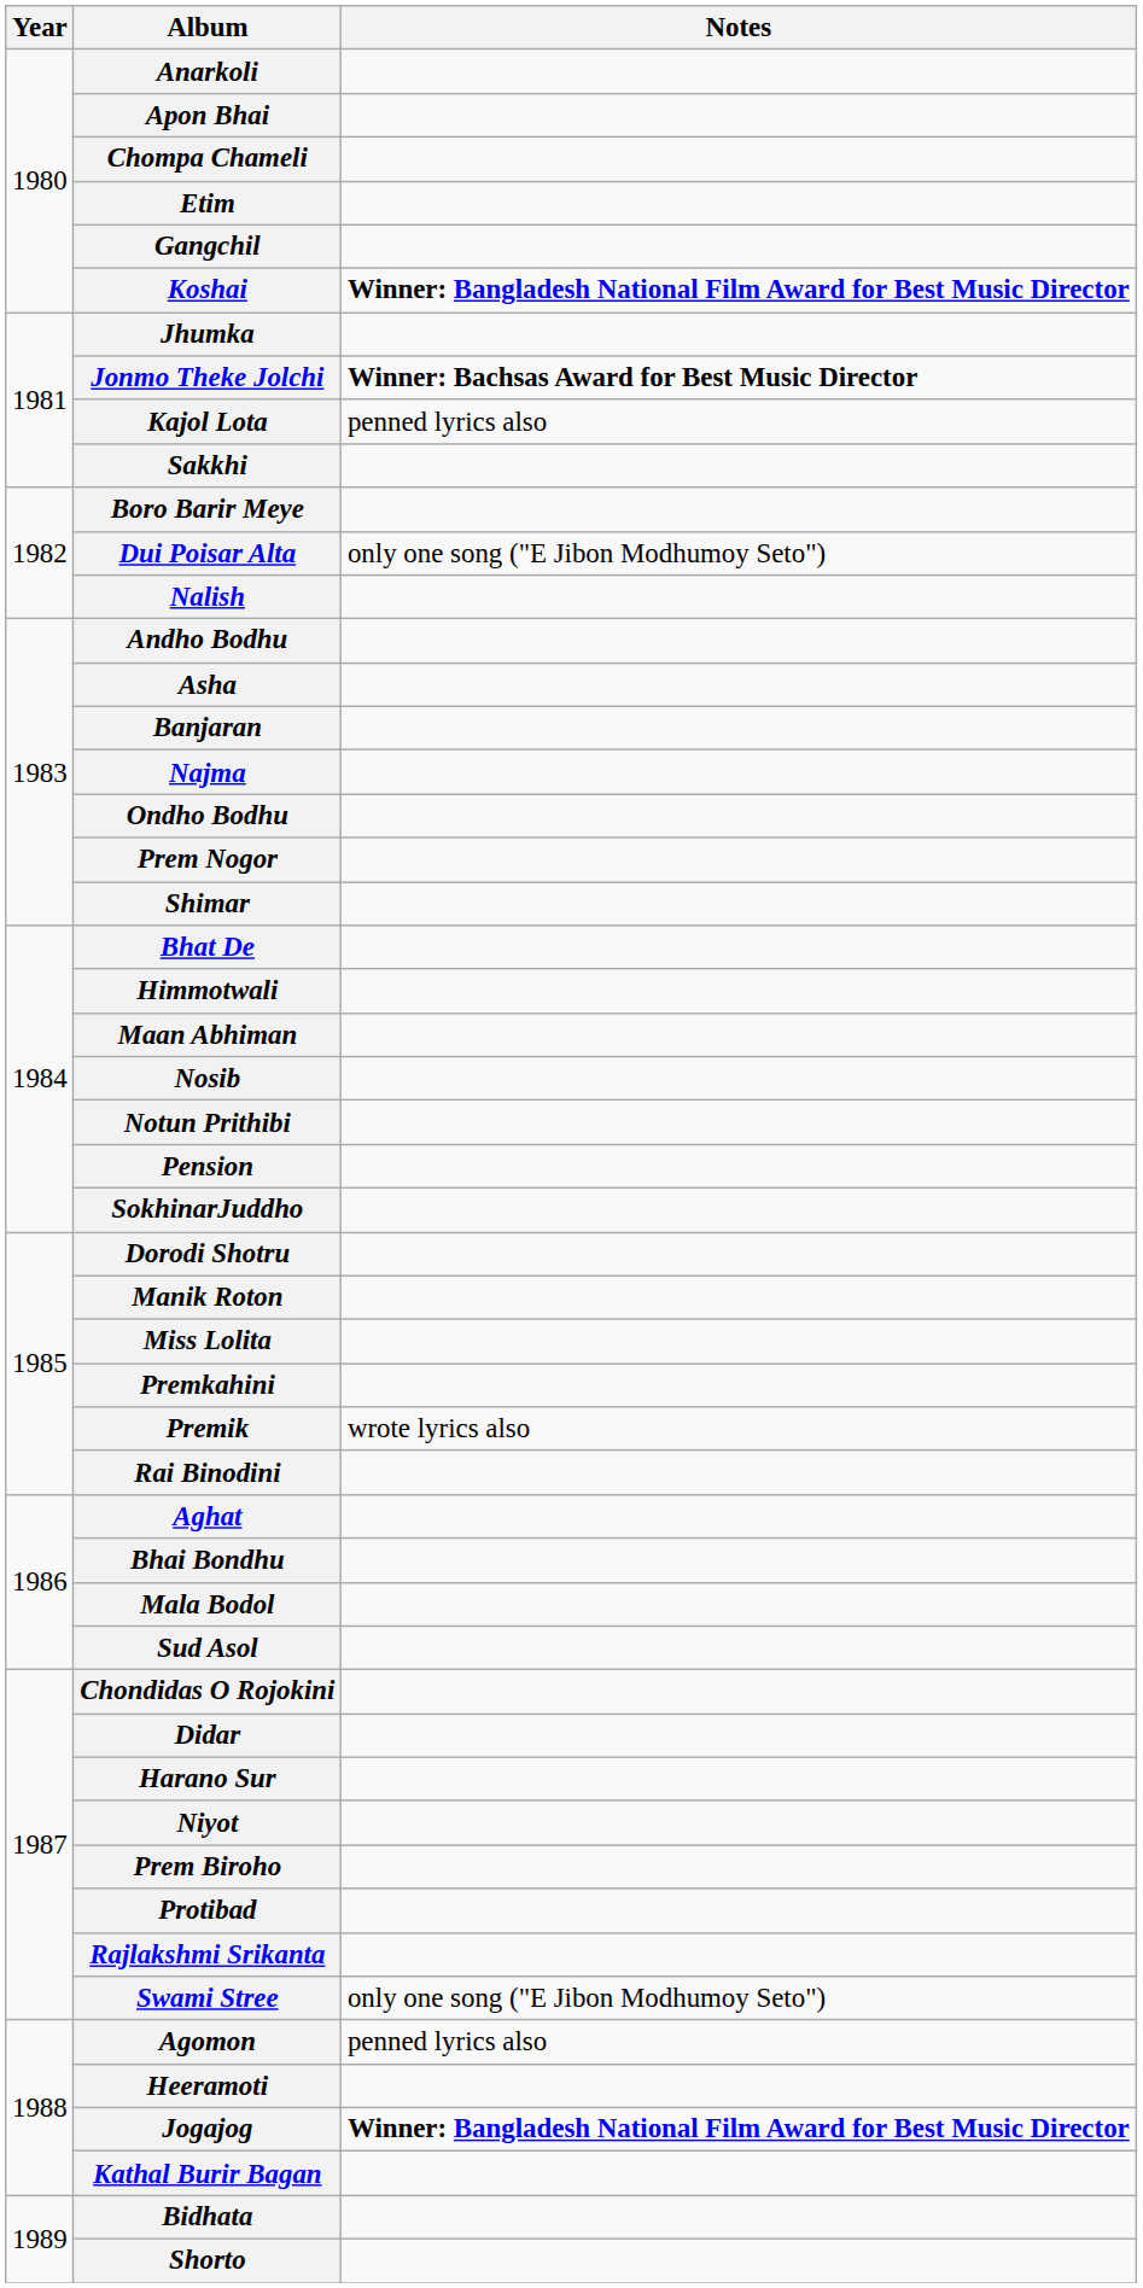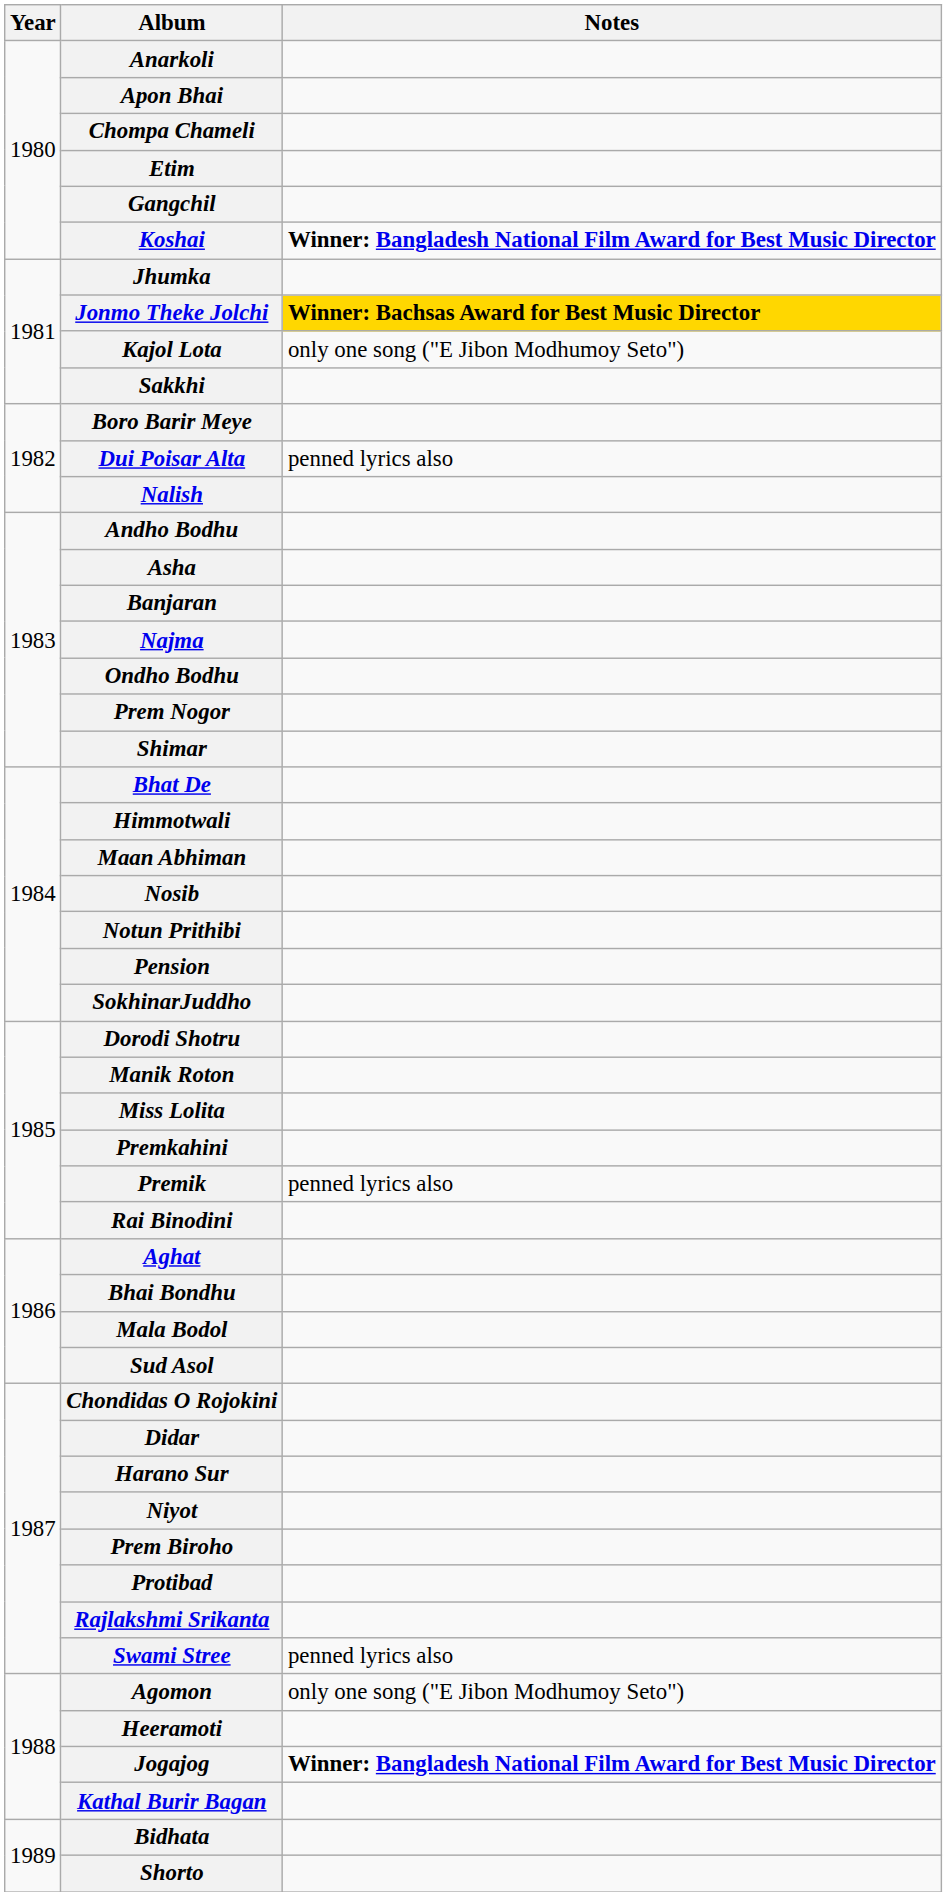Jonmo Theke Jolchi | Notes: no background -> gold background
Kajol Lota | Notes: penned lyrics also -> only one song ("E Jibon Modhumoy Seto")
Dui Poisar Alta | Notes: only one song ("E Jibon Modhumoy Seto") -> penned lyrics also
Premik | Notes: wrote lyrics also -> penned lyrics also
Swami Stree | Notes: only one song ("E Jibon Modhumoy Seto") -> penned lyrics also
Agomon | Notes: penned lyrics also -> only one song ("E Jibon Modhumoy Seto")
